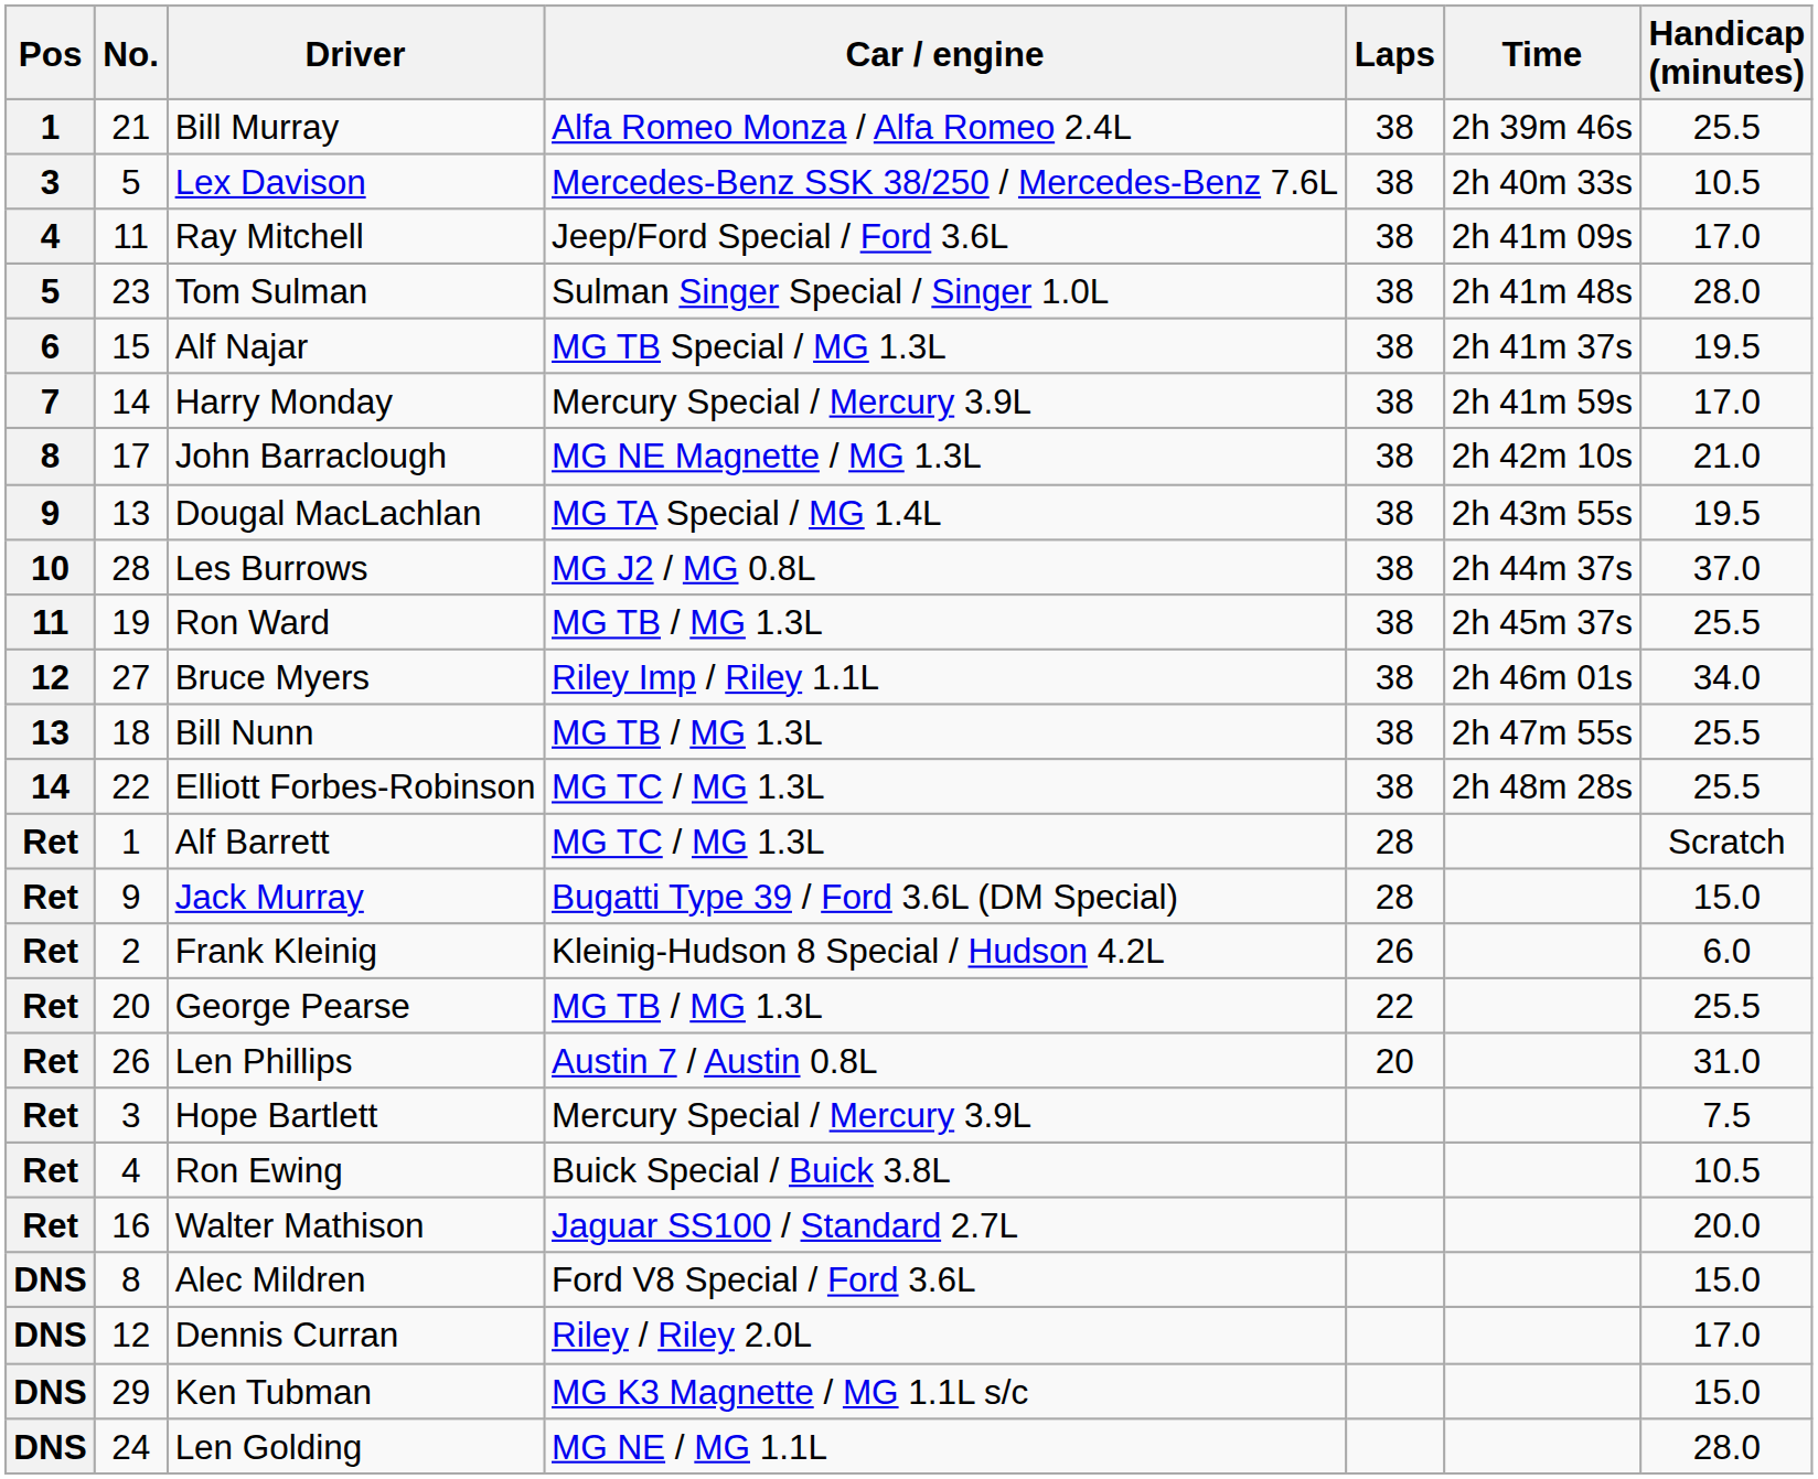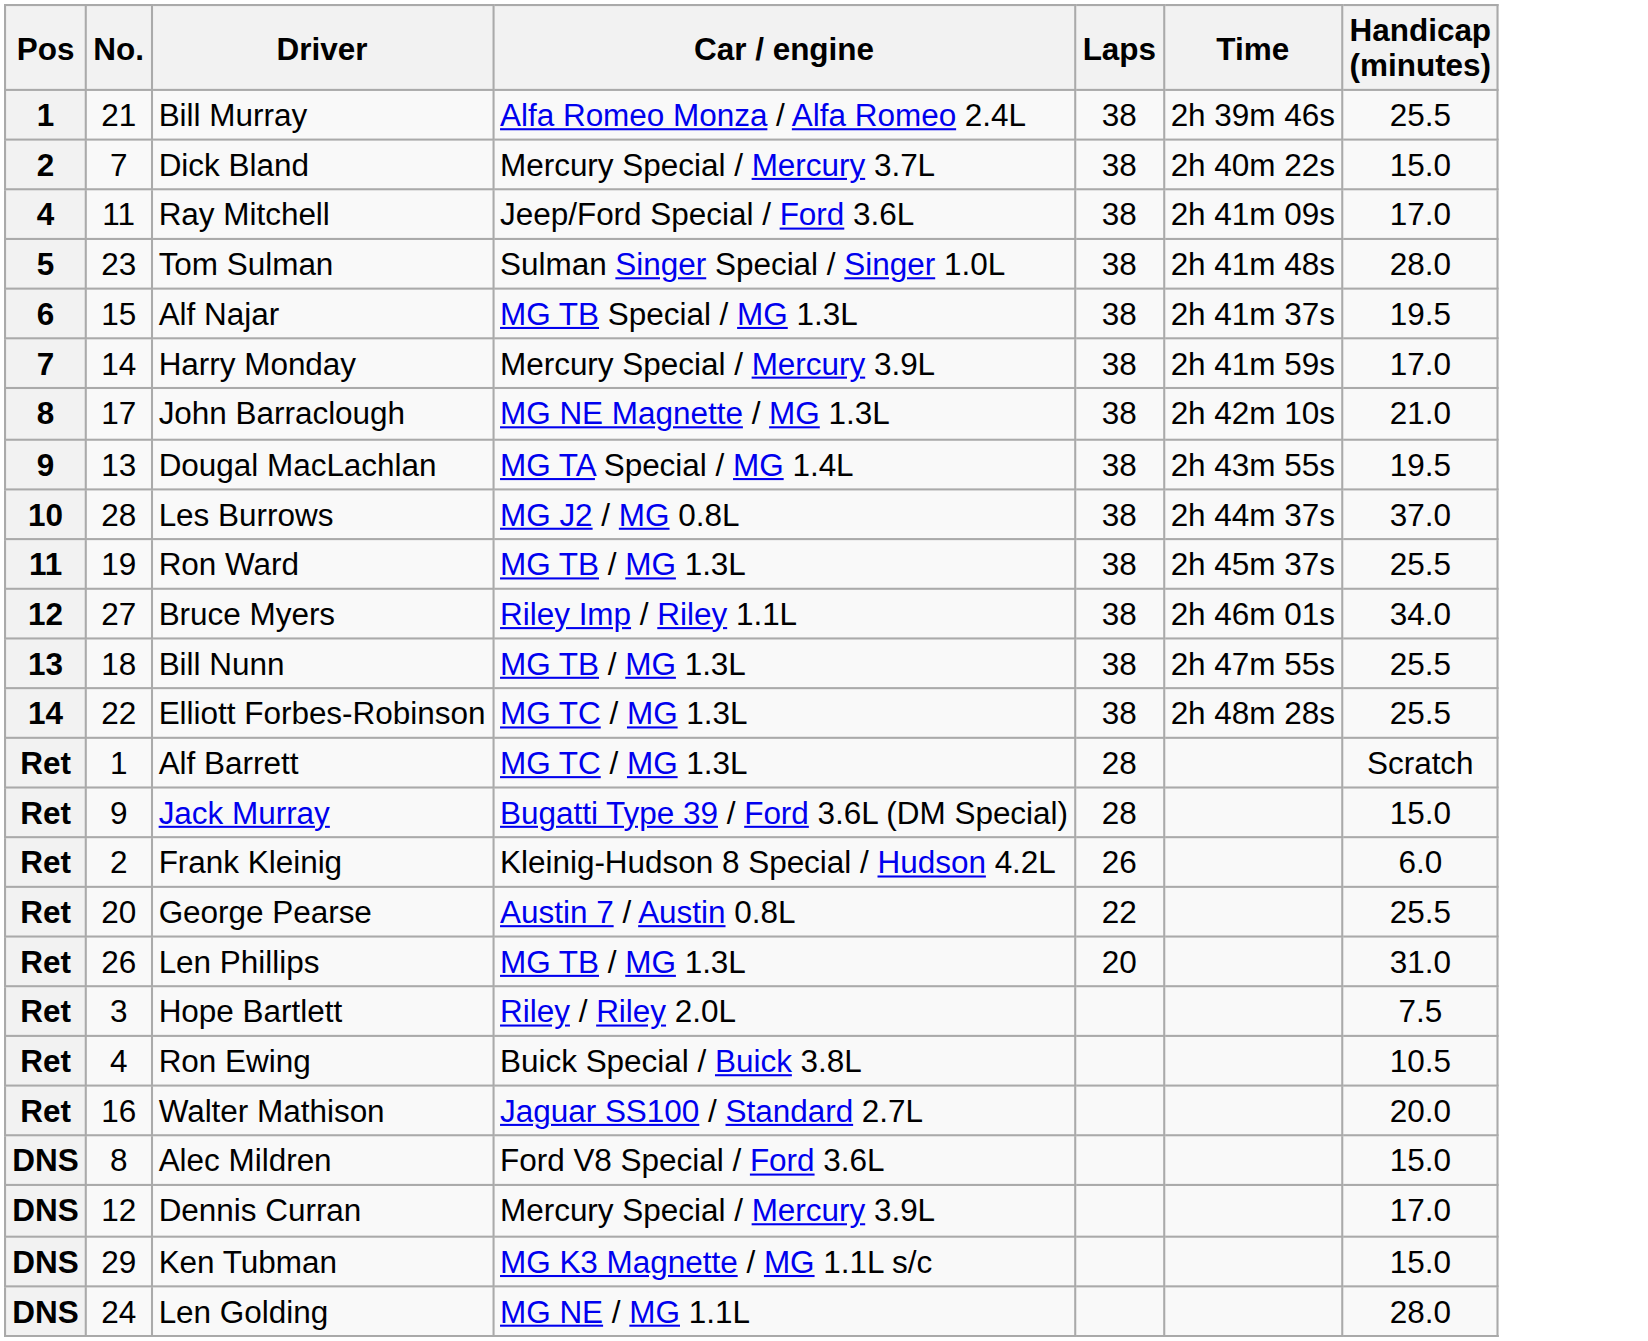+ row: 2 | 7 | Dick Bland | Mercury Special / Mercury 3.7L | 38 | 2h 40m 22s | 15.0
- row: 3 | 5 | Lex Davison | Mercedes-Benz SSK 38/250 / Mercedes-Benz 7.6L | 38 | 2h 40m 33s | 10.5
George Pearse | Car / engine: MG TB / MG 1.3L -> Austin 7 / Austin 0.8L
Len Phillips | Car / engine: Austin 7 / Austin 0.8L -> MG TB / MG 1.3L
Hope Bartlett | Car / engine: Mercury Special / Mercury 3.9L -> Riley / Riley 2.0L
Dennis Curran | Car / engine: Riley / Riley 2.0L -> Mercury Special / Mercury 3.9L
